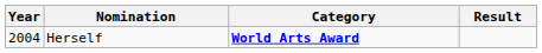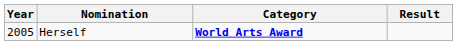Herself | Year: 2004 -> 2005
